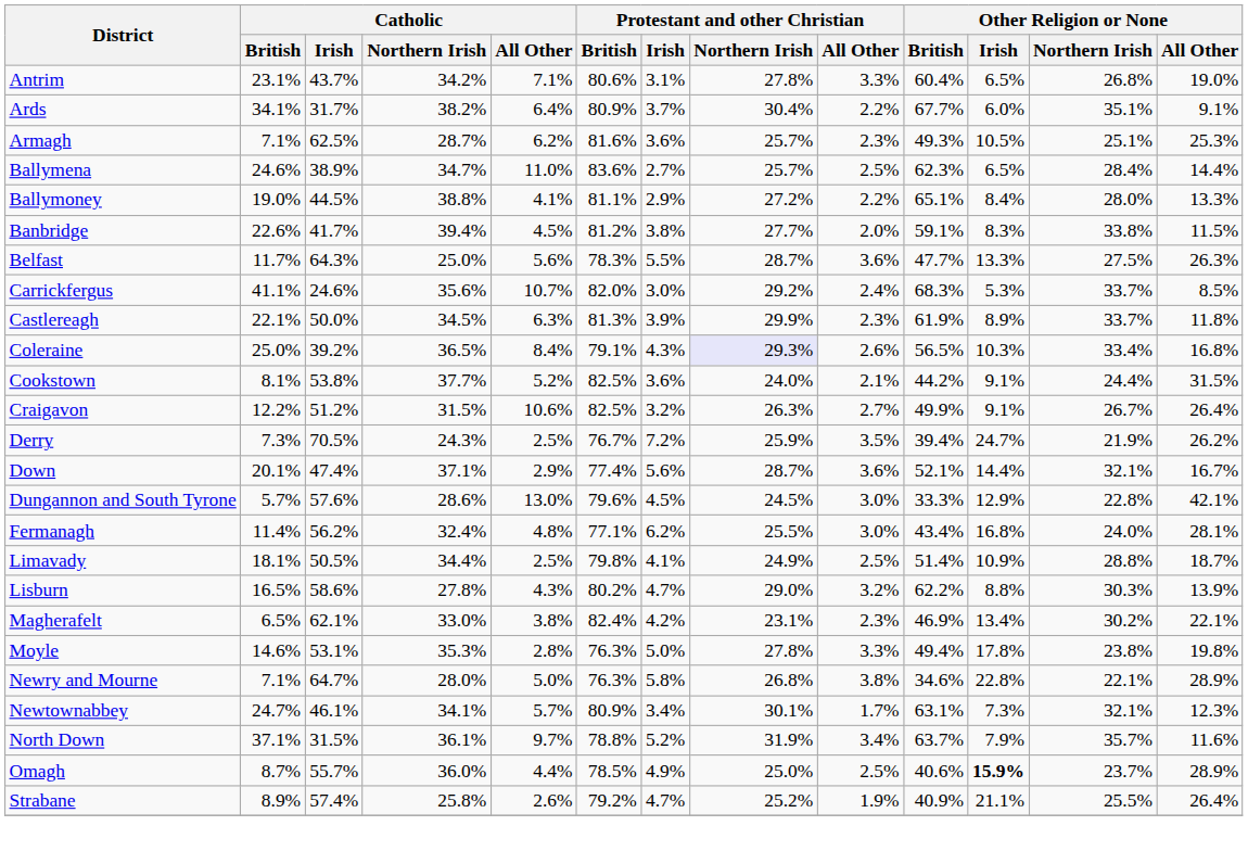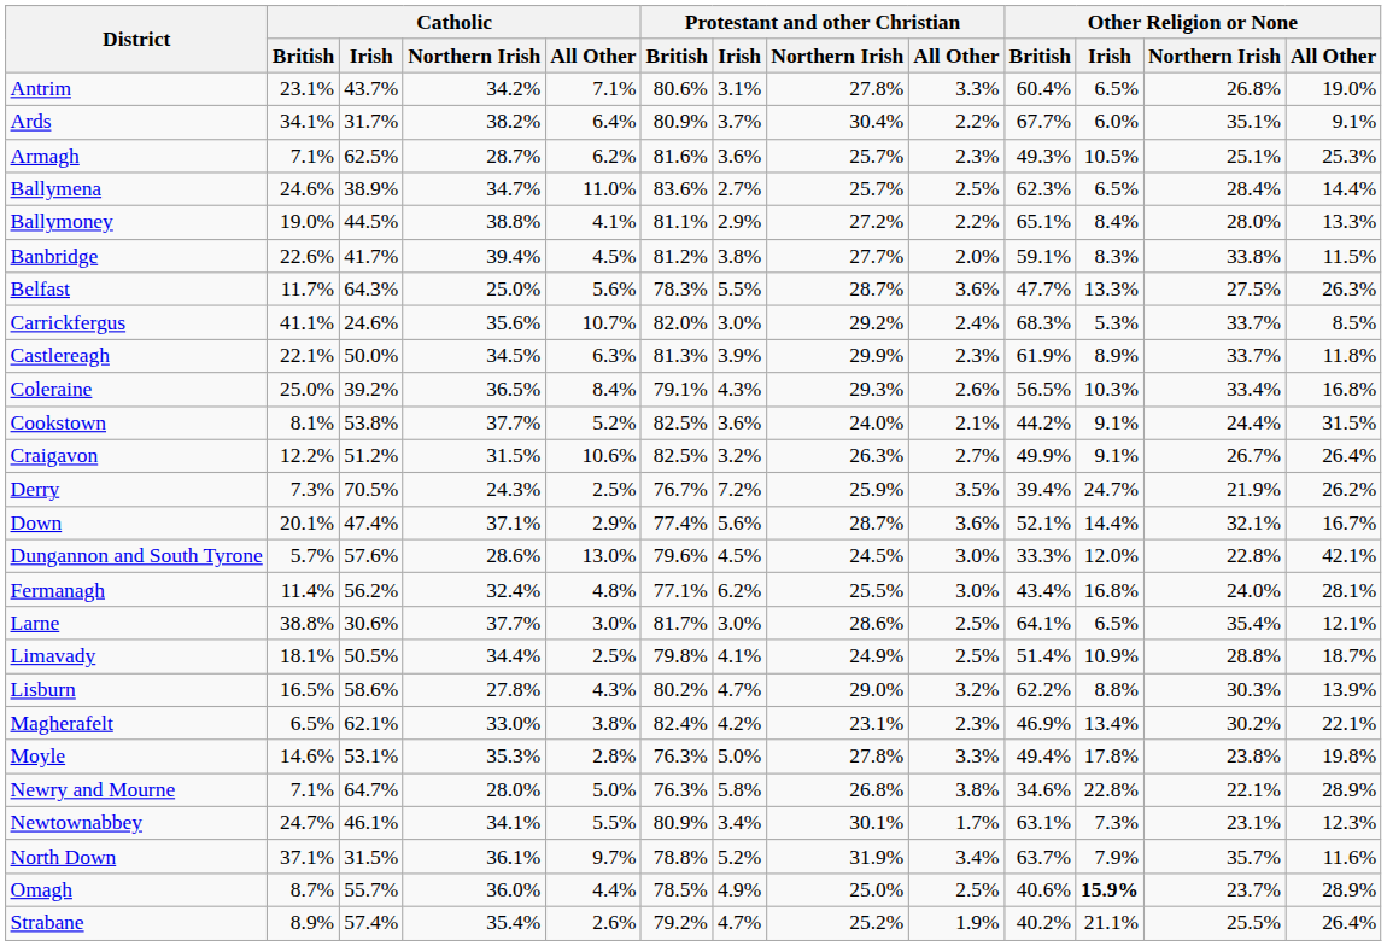Coleraine | Protestant and other Christian / Northern Irish: lavender background -> no background
Dungannon and South Tyrone | Other Religion or None / Irish: 12.9% -> 12.0%
+ row: Larne | 38.8% | 30.6% | 37.7% | 3.0% | 81.7% | 3.0% | 28.6% | 2.5% | 64.1% | 6.5% | 35.4% | 12.1%
Newtownabbey | Catholic / All Other: 5.7% -> 5.5%
Newtownabbey | Other Religion or None / Northern Irish: 32.1% -> 23.1%
Strabane | Catholic / Northern Irish: 25.8% -> 35.4%
Strabane | Other Religion or None / British: 40.9% -> 40.2%
